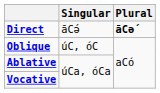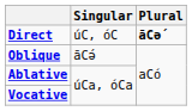Direct | Singular: āCə́ -> úC, óC
Oblique | Singular: úC, óC -> āCə́
